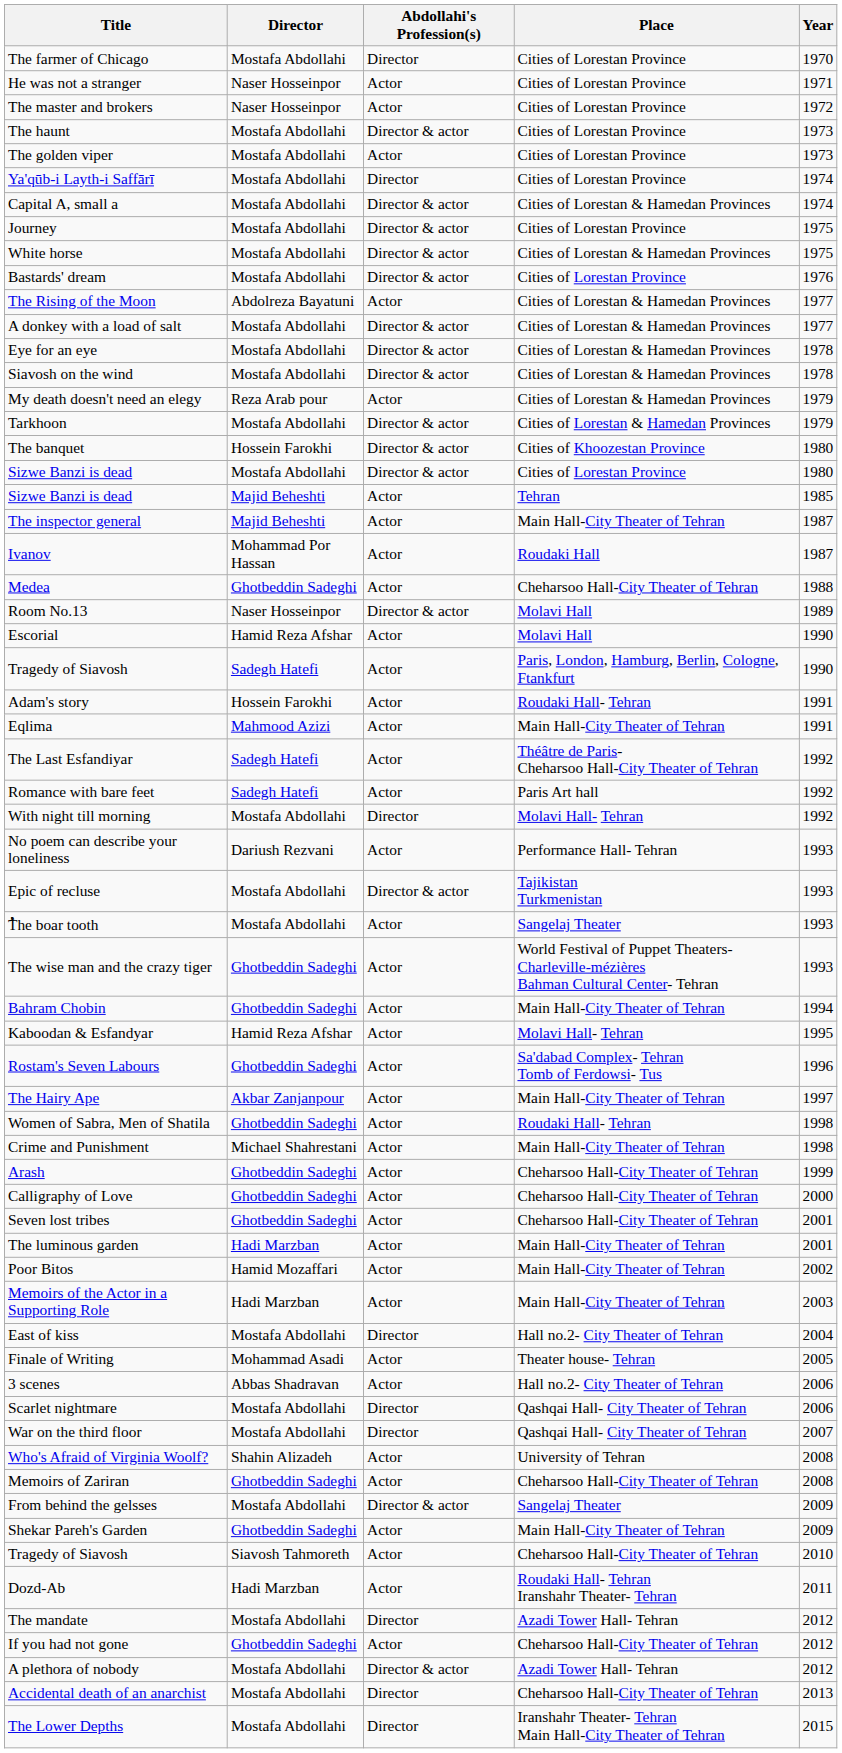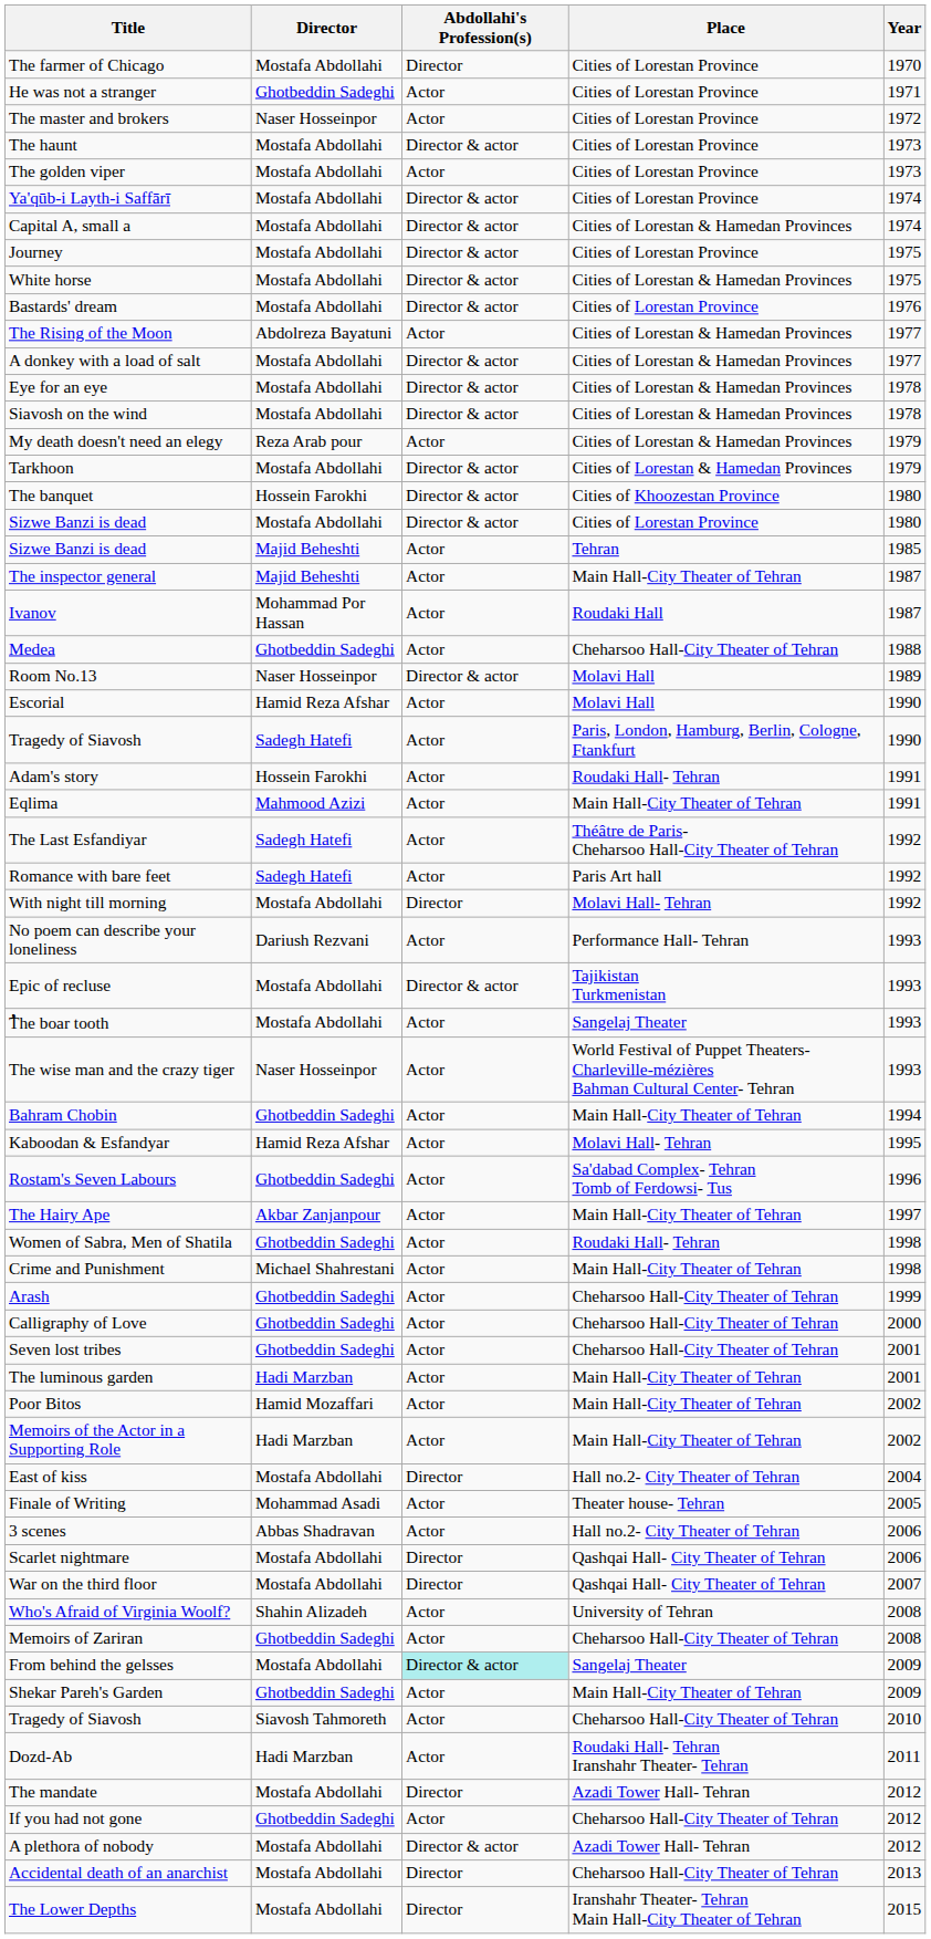He was not a stranger | Director: Naser Hosseinpor -> Ghotbeddin Sadeghi
Ya'qūb-i Layth-i Saffārī | Abdollahi's Profession(s): Director -> Director & actor
The wise man and the crazy tiger | Director: Ghotbeddin Sadeghi -> Naser Hosseinpor
Memoirs of the Actor in a Supporting Role | Year: 2003 -> 2002
From behind the gelsses | Abdollahi's Profession(s): no background -> paleturquoise background
